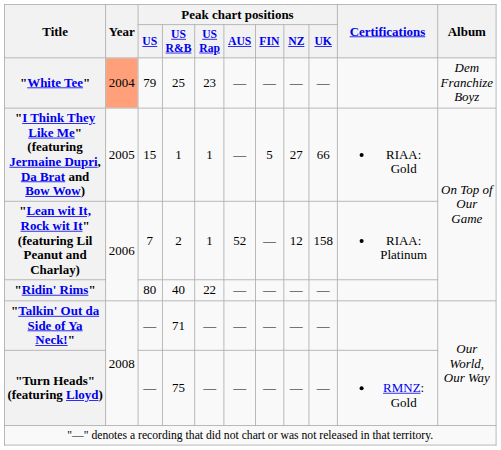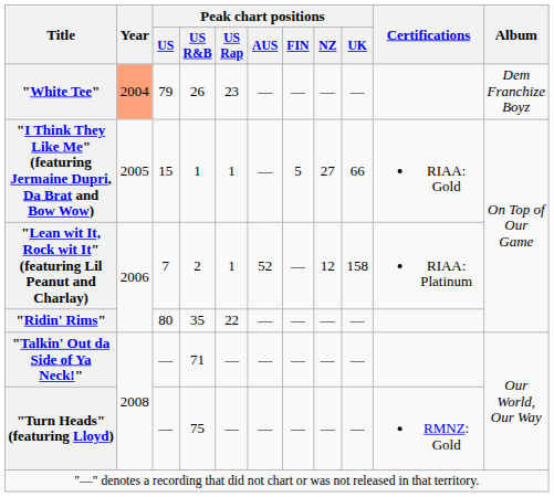"White Tee" | Peak chart positions / US R&B: 25 -> 26
"Ridin' Rims" | Peak chart positions / US R&B: 40 -> 35
